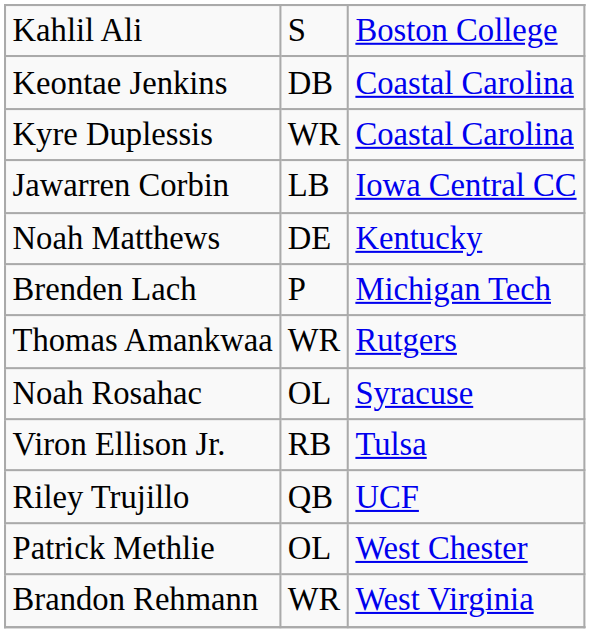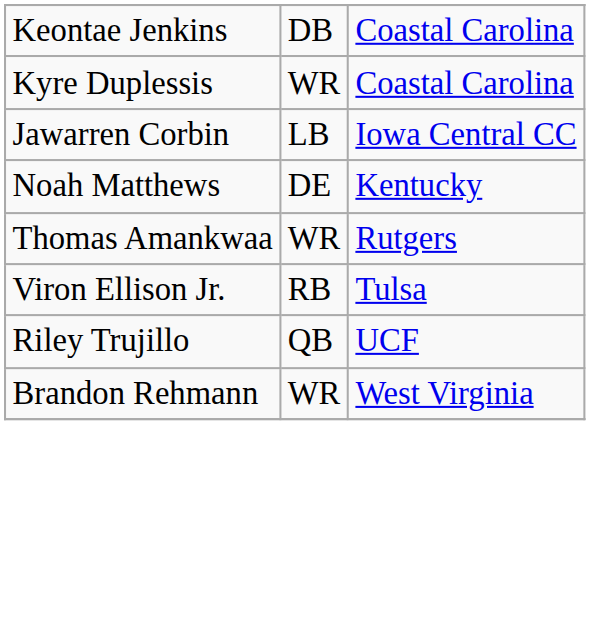- row: Kahlil Ali | S | Boston College
- row: Brenden Lach | P | Michigan Tech
- row: Noah Rosahac | OL | Syracuse
- row: Patrick Methlie | OL | West Chester
